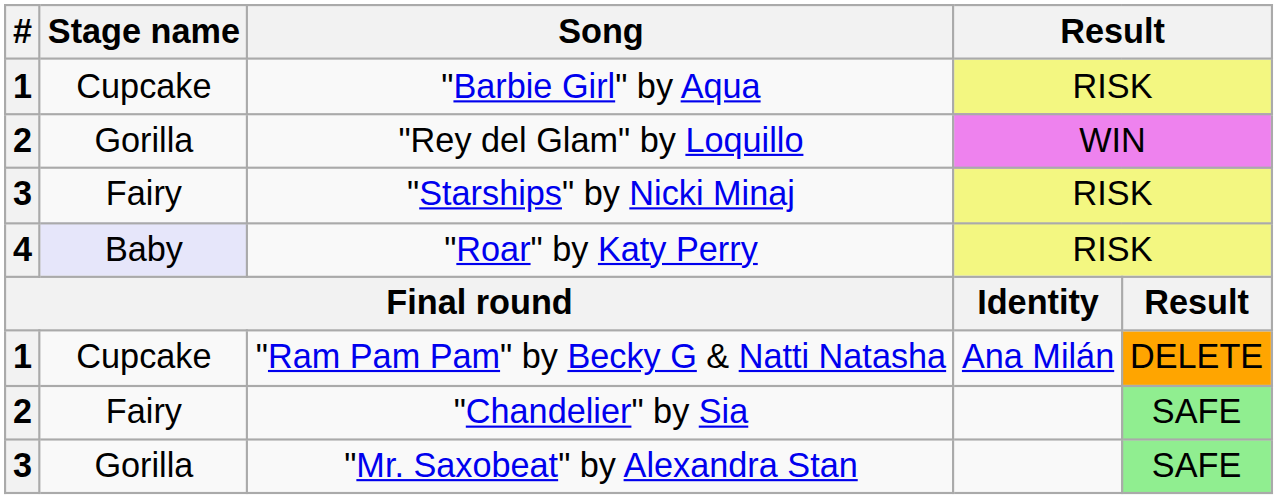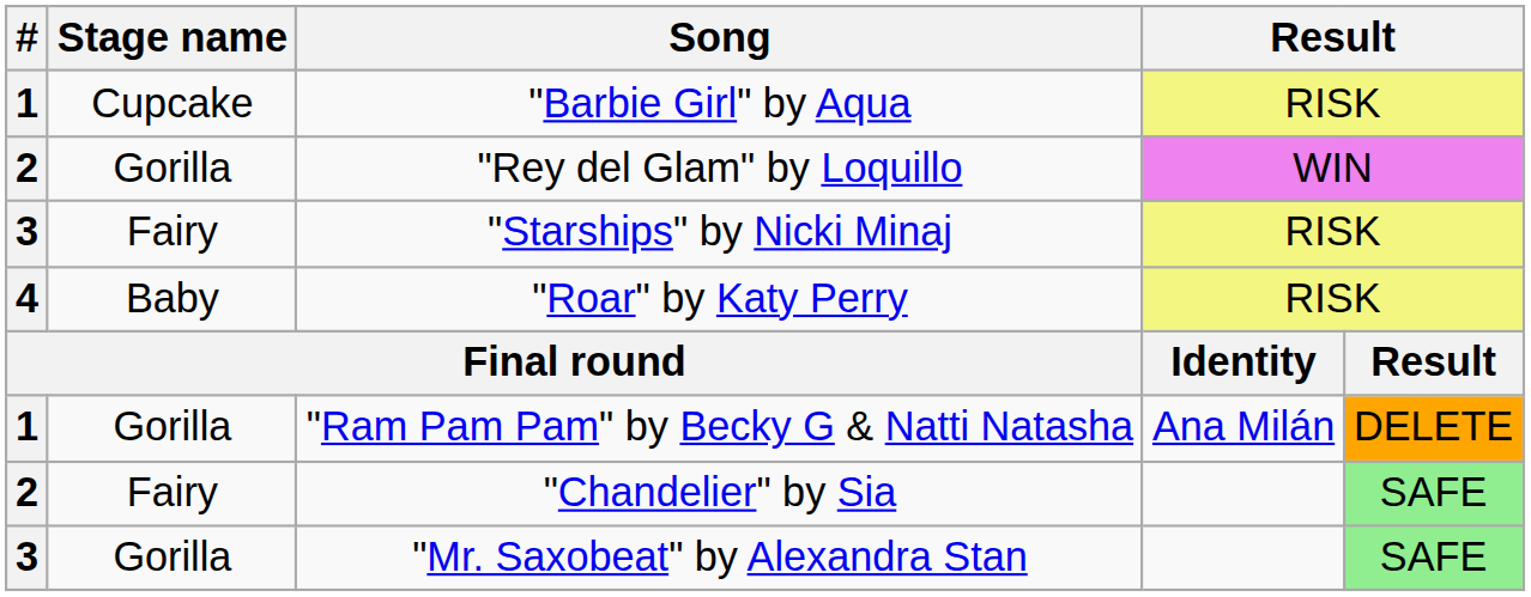"Roar" by Katy Perry | Stage name: lavender background -> no background
"Ram Pam Pam" by Becky G & Natti Natasha | Stage name: Cupcake -> Gorilla
